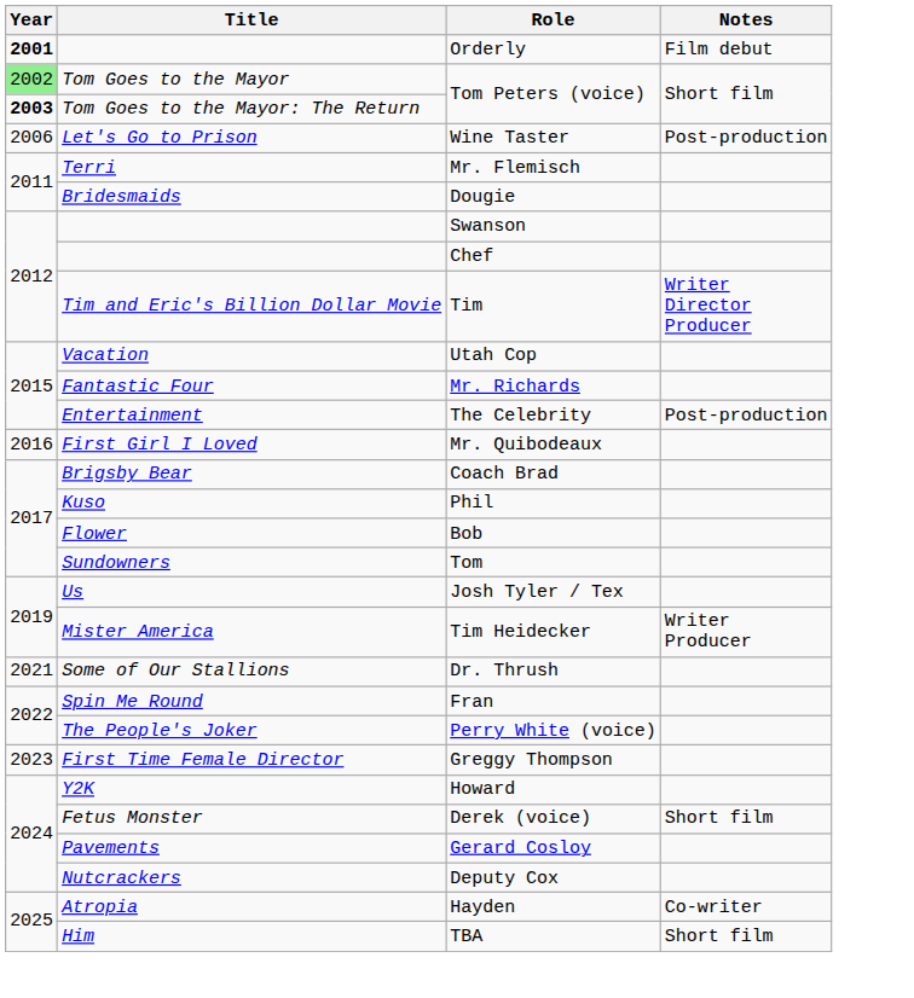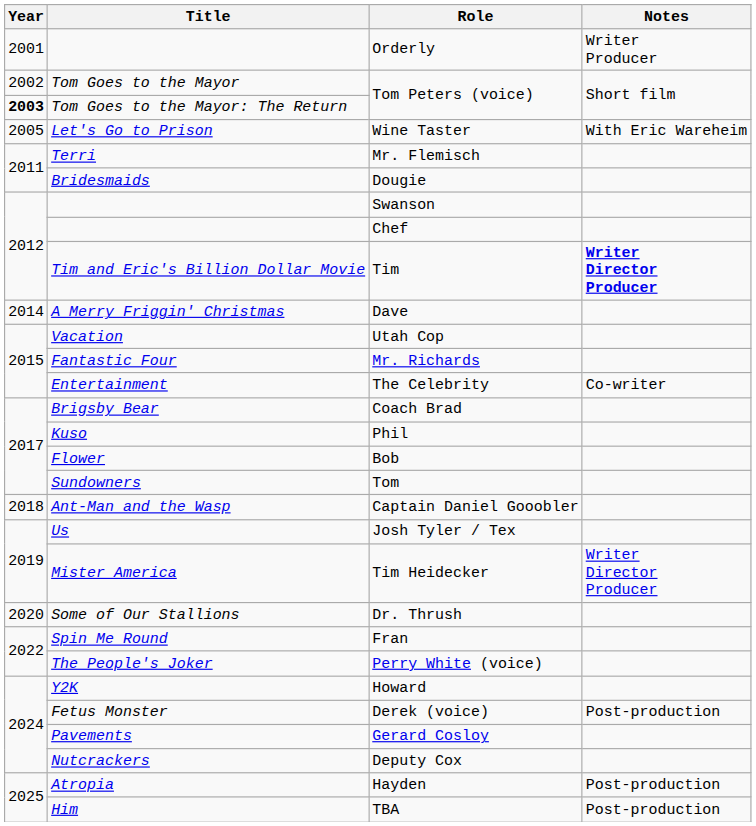Orderly | Year: bold -> normal
Orderly | Notes: Film debut -> Writer Producer
Tom Goes to the Mayor / Tom Peters (voice) | Year: lightgreen background -> no background
Wine Taster | Year: 2006 -> 2005
Wine Taster | Notes: Post-production -> With Eric Wareheim
Tim | Notes: normal -> bold
+ row: 2014 | A Merry Friggin' Christmas | Dave
The Celebrity | Notes: Post-production -> Co-writer
- row: 2016 | First Girl I Loved | Mr. Quibodeaux
+ row: 2018 | Ant-Man and the Wasp | Captain Daniel Gooobler
Tim Heidecker | Notes: Writer Producer -> Writer Director Producer
Dr. Thrush | Year: 2021 -> 2020
- row: 2023 | First Time Female Director | Greggy Thompson
Derek (voice) | Notes: Short film -> Post-production
Hayden | Notes: Co-writer -> Post-production
TBA | Notes: Short film -> Post-production
